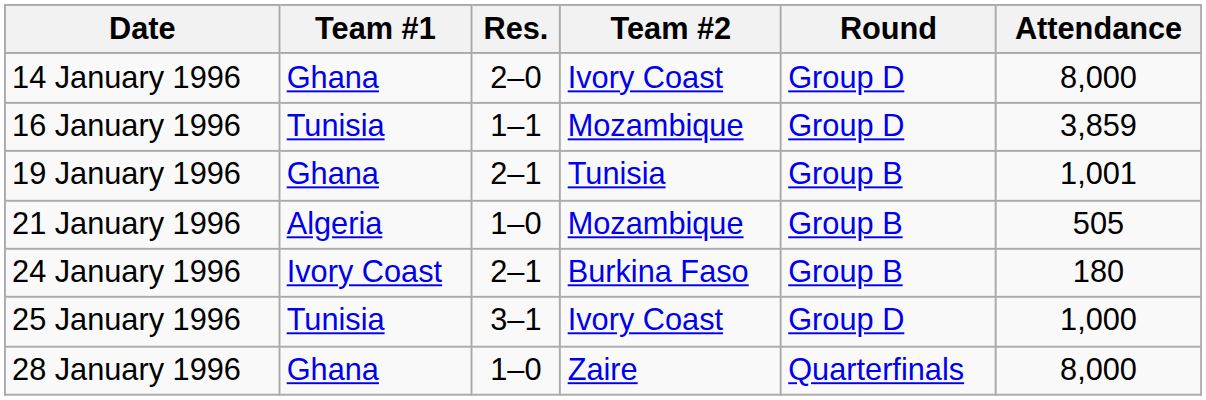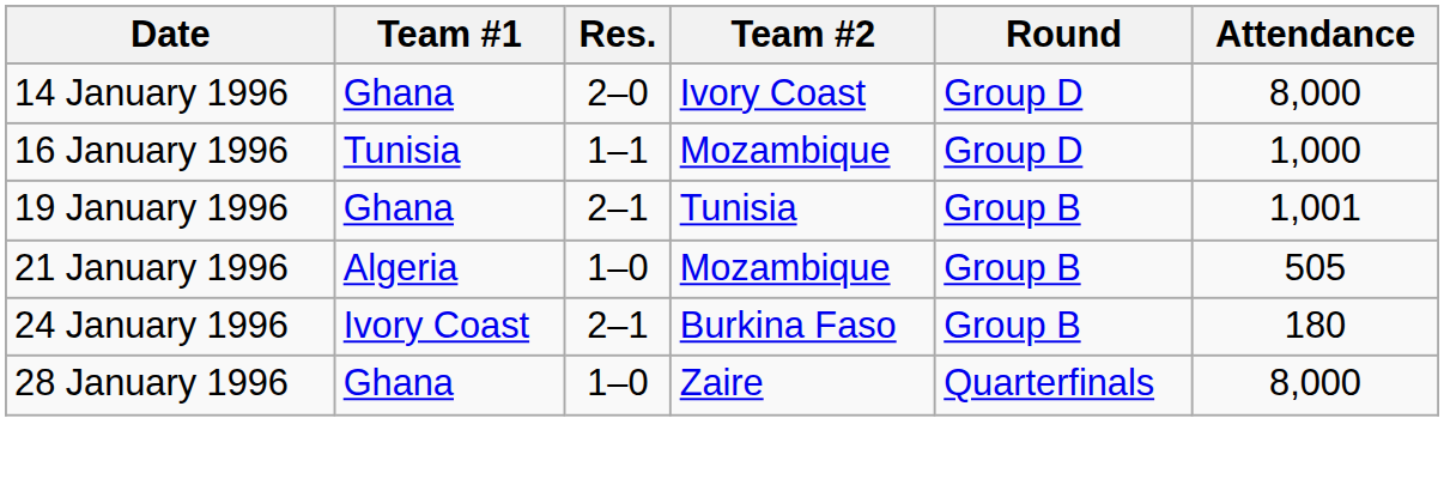16 January 1996 | Attendance: 3,859 -> 1,000
- row: 25 January 1996 | Tunisia | 3–1 | Ivory Coast | Group D | 1,000
